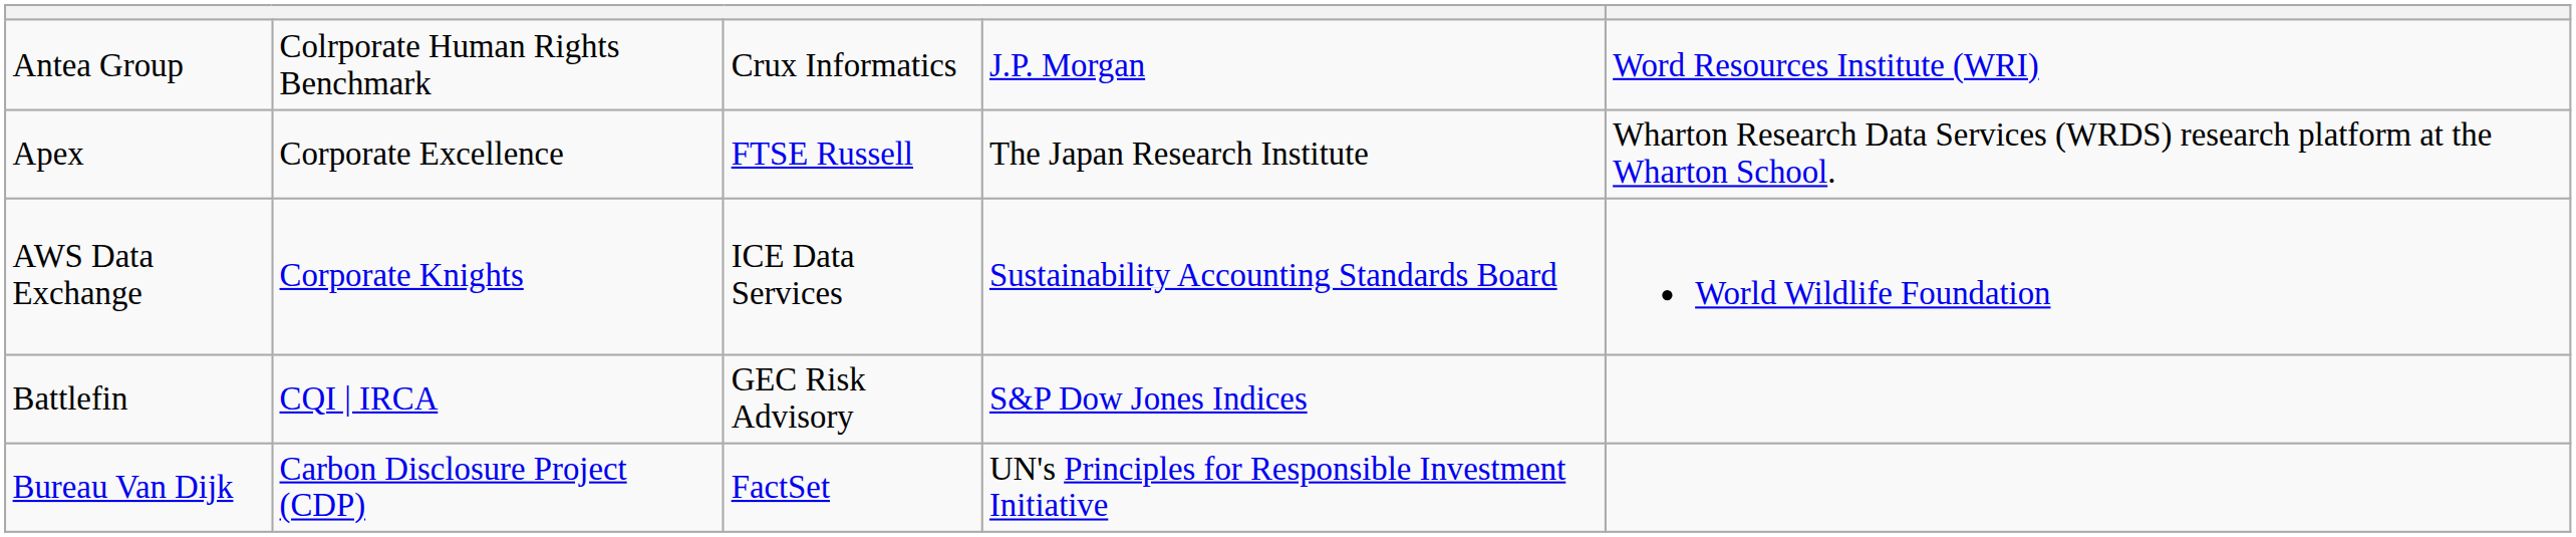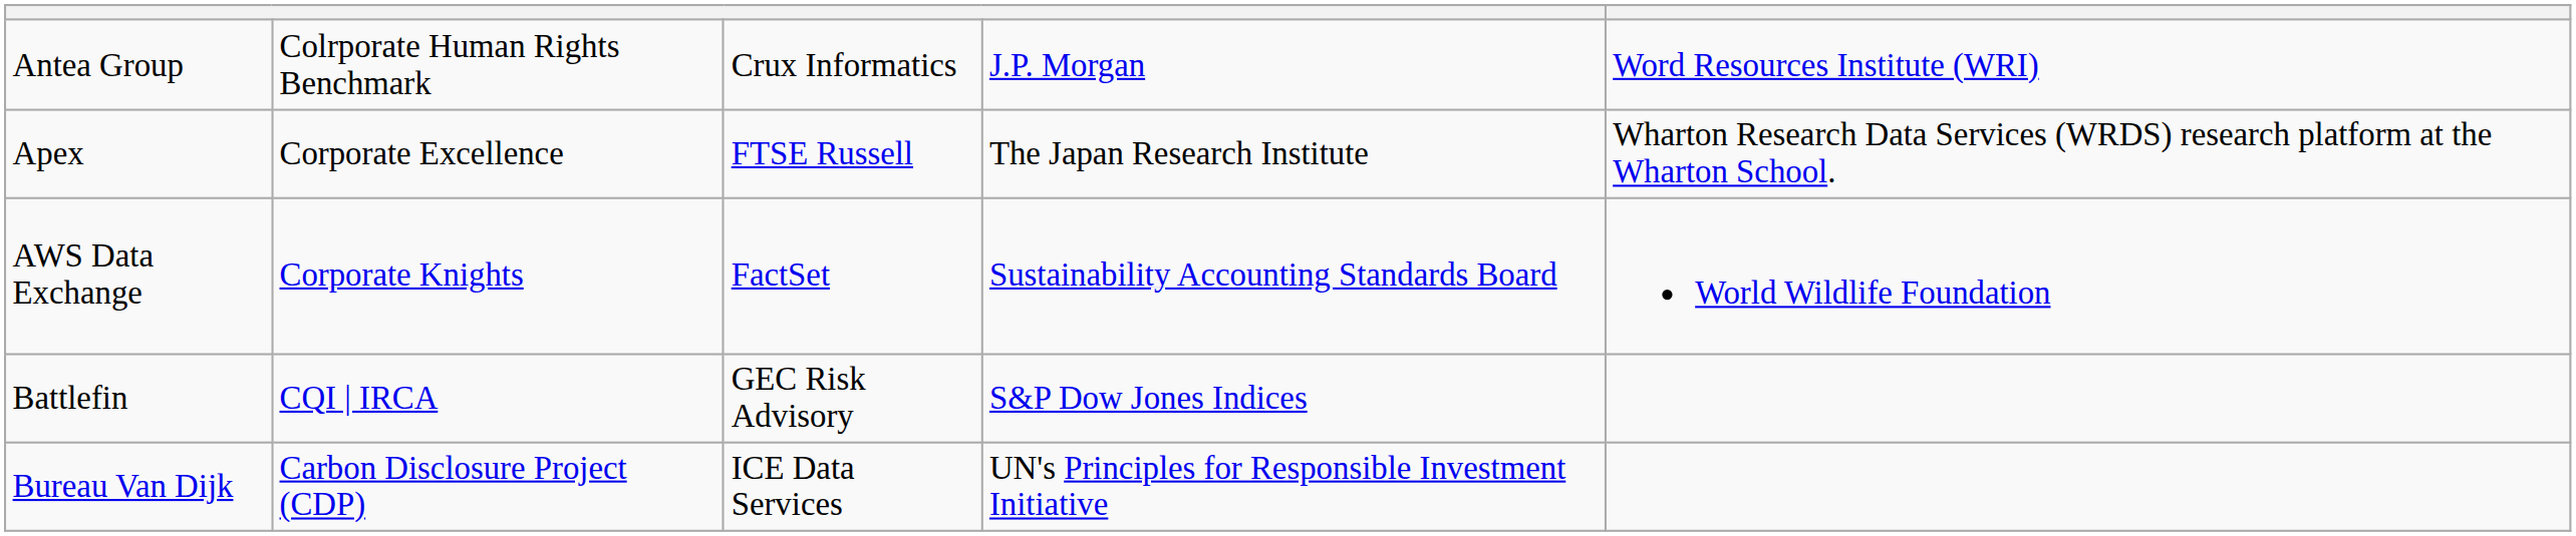AWS Data Exchange | column 3: ICE Data Services -> FactSet
Bureau Van Dijk | column 3: FactSet -> ICE Data Services
